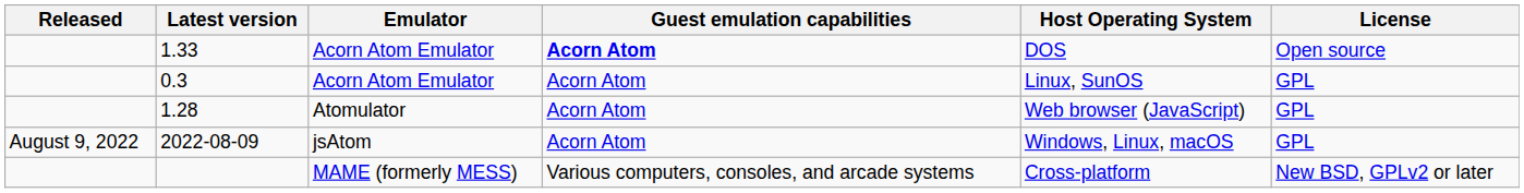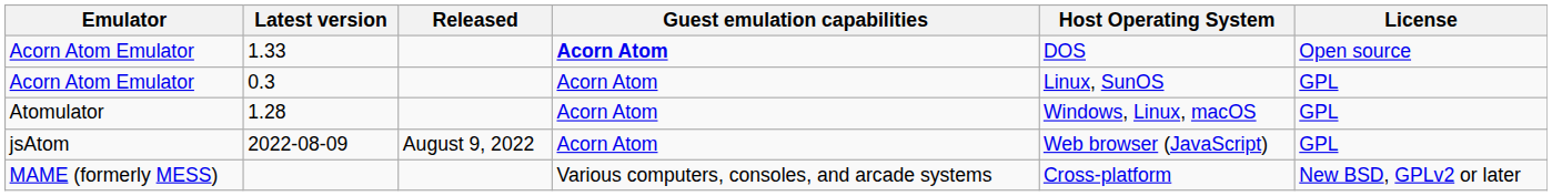columns swapped: Emulator <-> Released
1.28 | Host Operating System: Web browser (JavaScript) -> Windows, Linux, macOS
2022-08-09 | Host Operating System: Windows, Linux, macOS -> Web browser (JavaScript)
